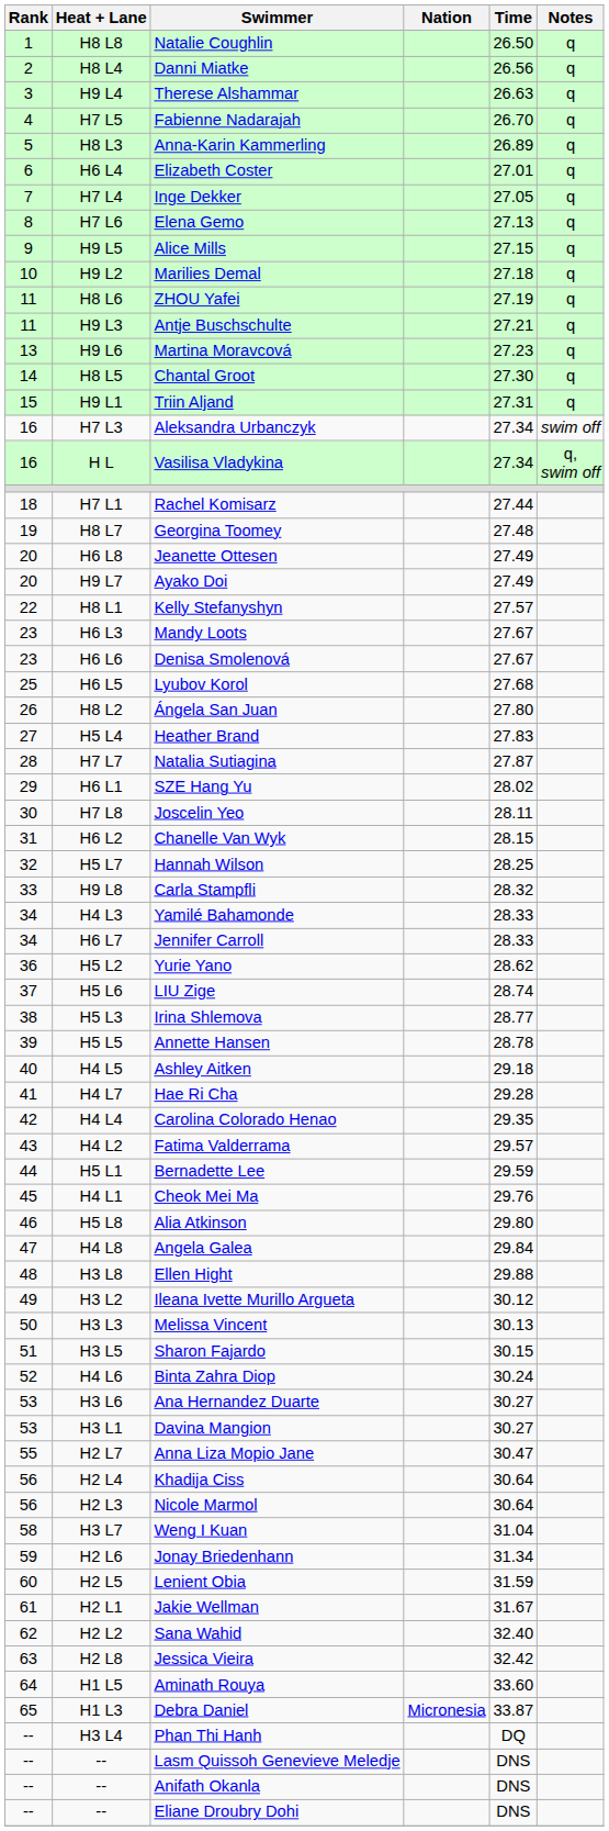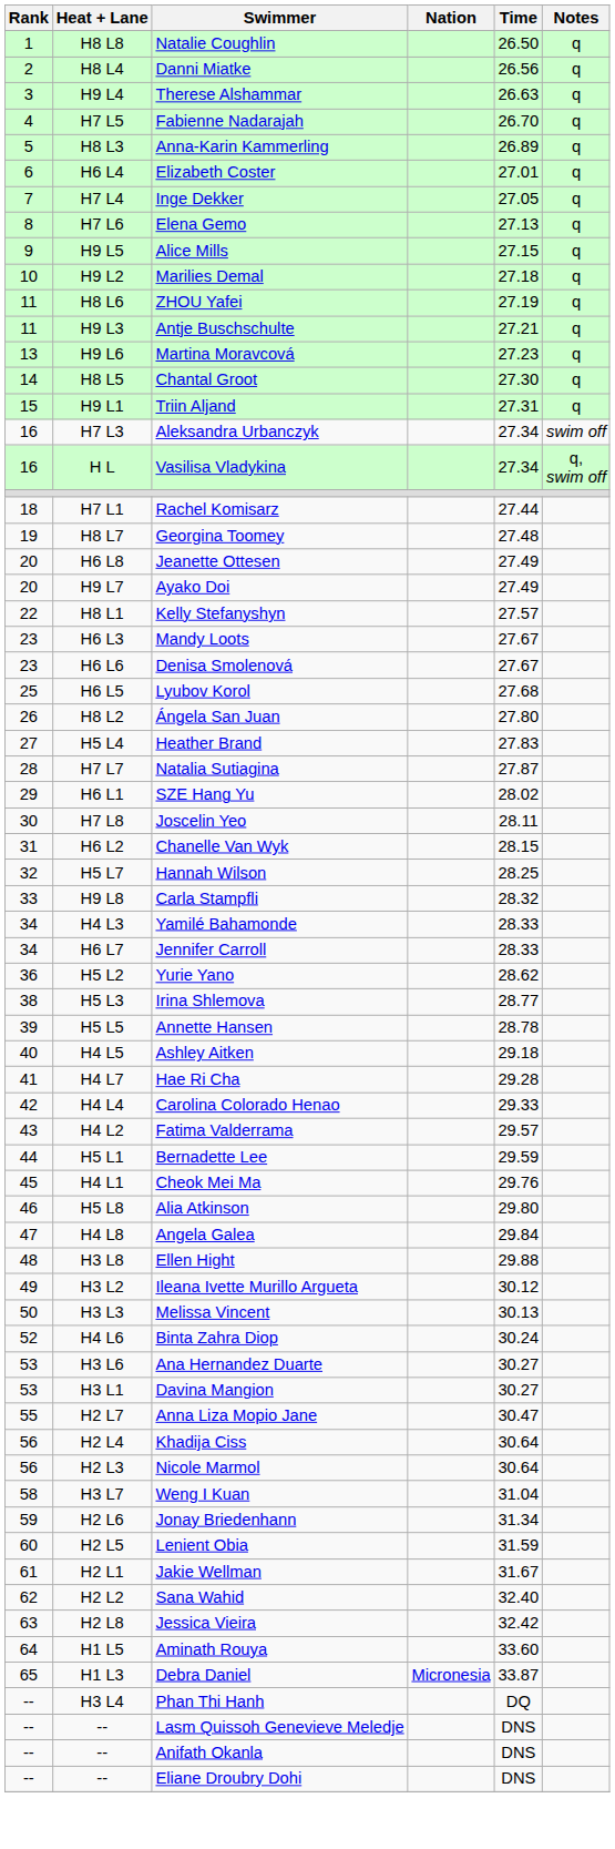- row: 37 | H5 L6 | LIU Zige | 28.74
Carolina Colorado Henao | Time: 29.35 -> 29.33
- row: 51 | H3 L5 | Sharon Fajardo | 30.15
